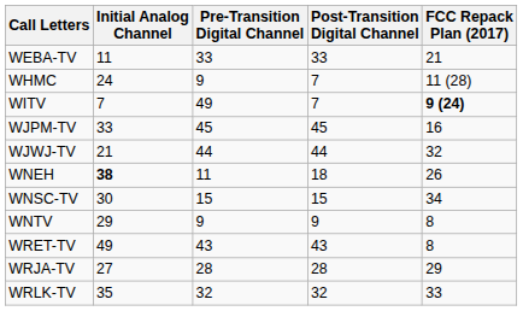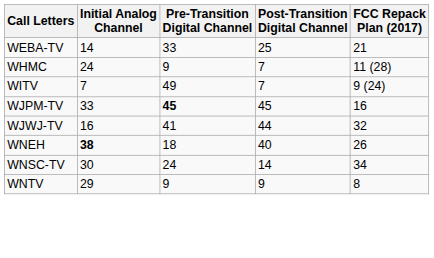WEBA-TV | Initial Analog Channel: 11 -> 14
WEBA-TV | Post-Transition Digital Channel: 33 -> 25
WITV | FCC Repack Plan (2017): bold -> normal
WJPM-TV | Pre-Transition Digital Channel: normal -> bold
WJWJ-TV | Initial Analog Channel: 21 -> 16
WJWJ-TV | Pre-Transition Digital Channel: 44 -> 41
WNEH | Pre-Transition Digital Channel: 11 -> 18
WNEH | Post-Transition Digital Channel: 18 -> 40
WNSC-TV | Pre-Transition Digital Channel: 15 -> 24
WNSC-TV | Post-Transition Digital Channel: 15 -> 14
- row: WRET-TV | 49 | 43 | 43 | 8
- row: WRJA-TV | 27 | 28 | 28 | 29
- row: WRLK-TV | 35 | 32 | 32 | 33
